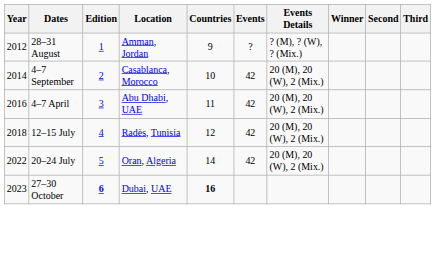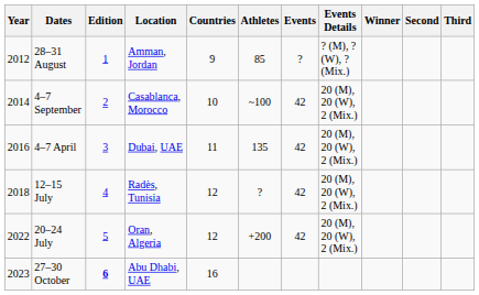+ column: Athletes | 85 | ~100 | 135 | ? | +200
4–7 April | Location: Abu Dhabi, UAE -> Dubai, UAE
20–24 July | Countries: 14 -> 12
27–30 October | Location: Dubai, UAE -> Abu Dhabi, UAE
27–30 October | Countries: bold -> normal
